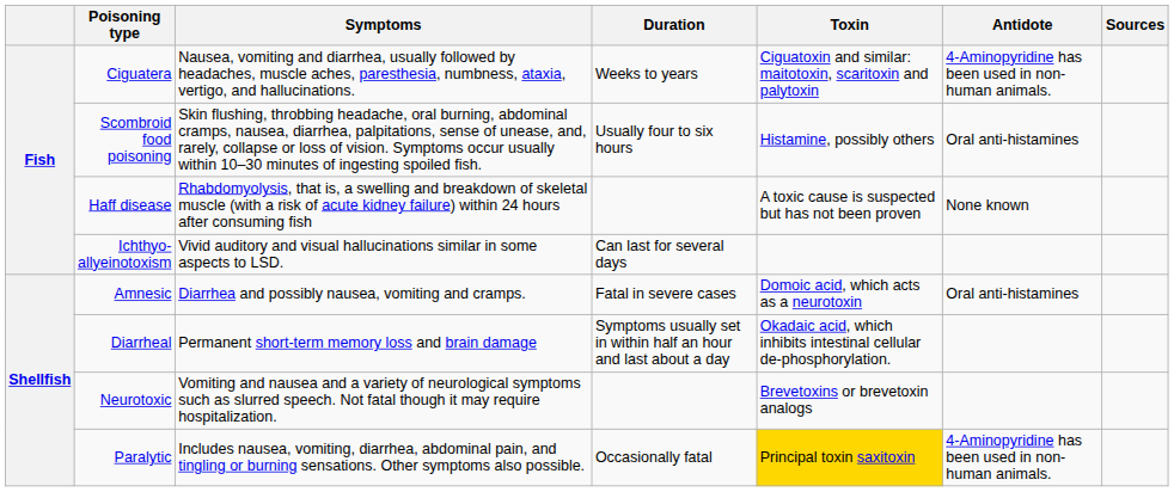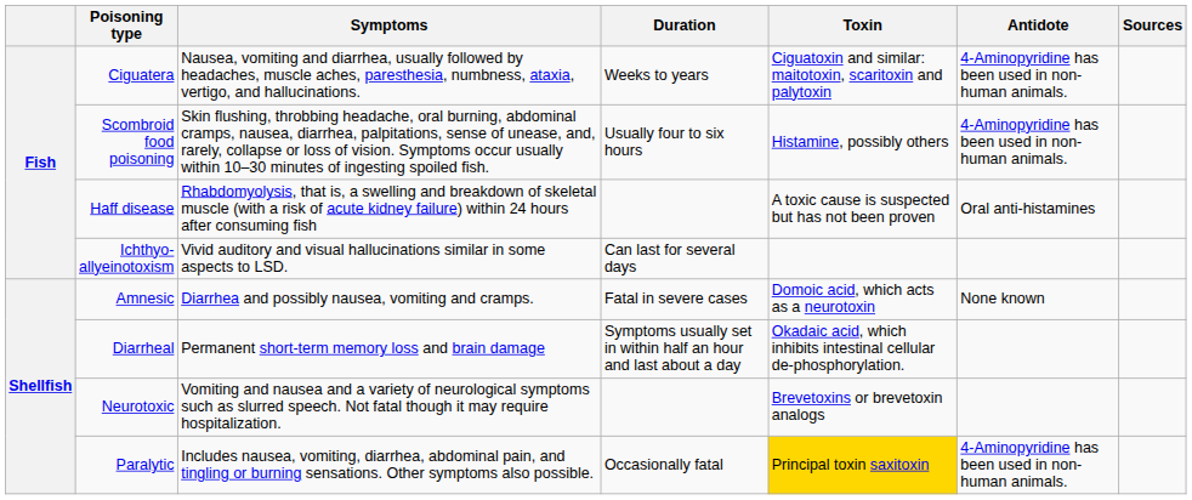Scombroid food poisoning | Antidote: Oral anti-histamines -> 4-Aminopyridine has been used in non-human animals.
Haff disease | Antidote: None known -> Oral anti-histamines
Amnesic | Antidote: Oral anti-histamines -> None known
